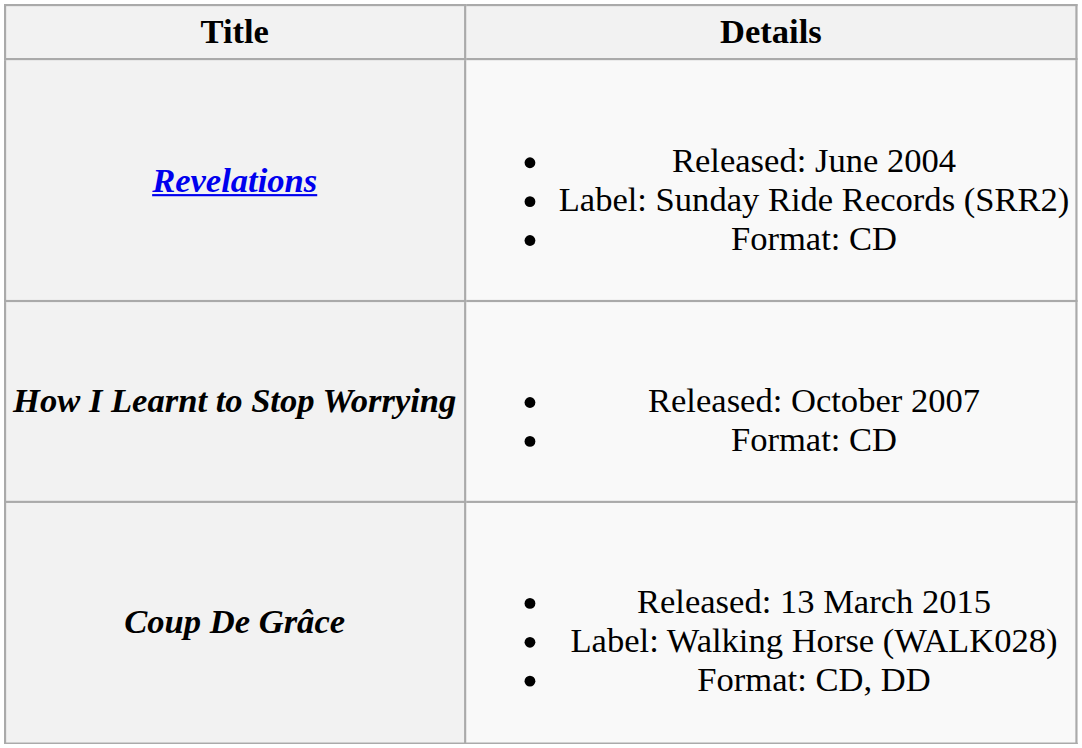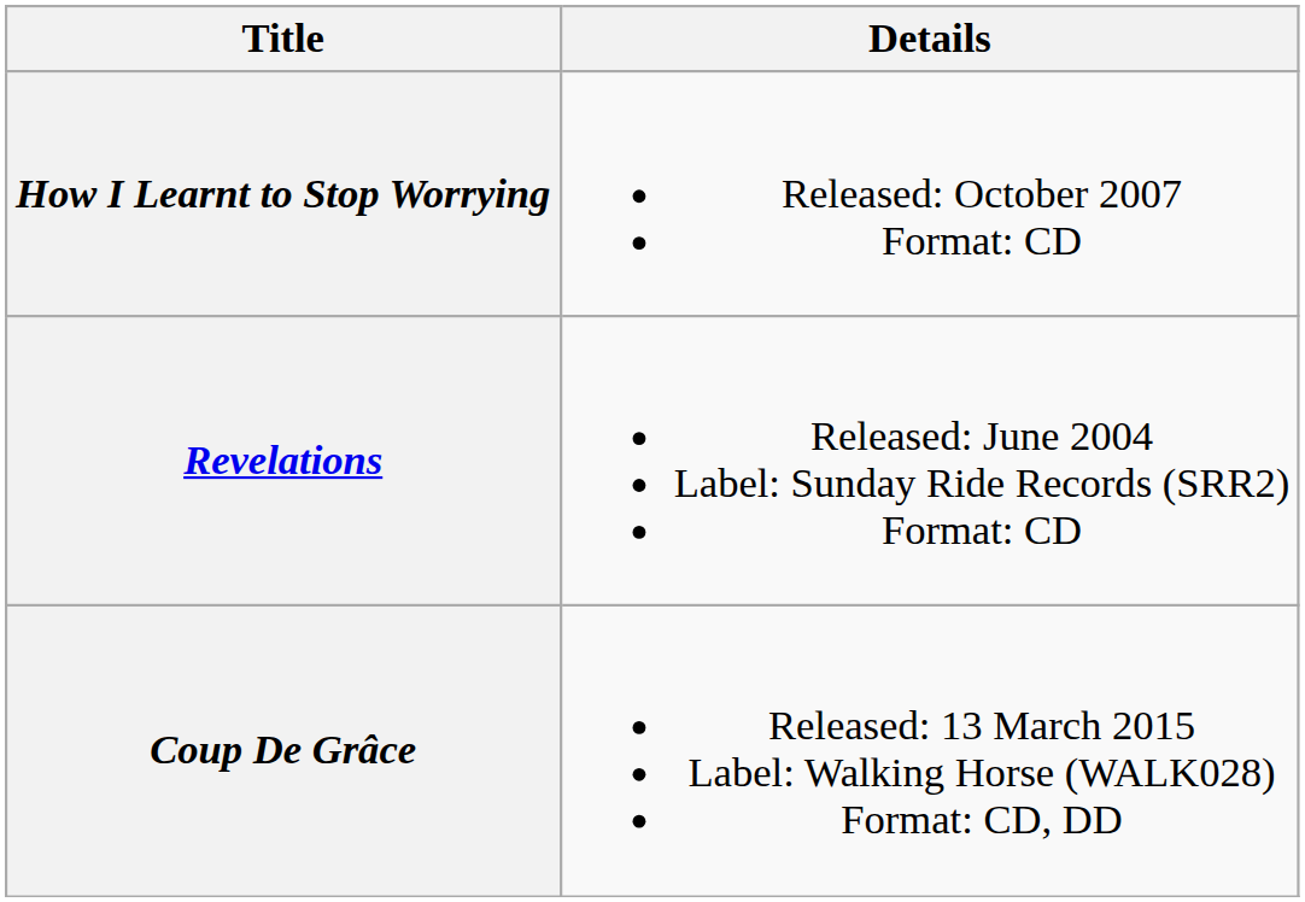rows swapped: Revelations <-> How I Learnt to Stop Worrying
